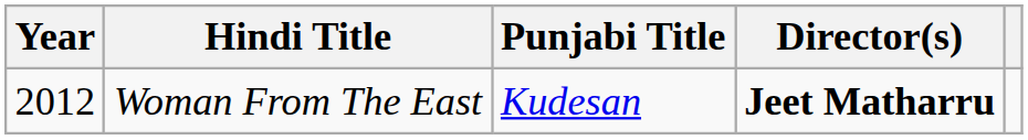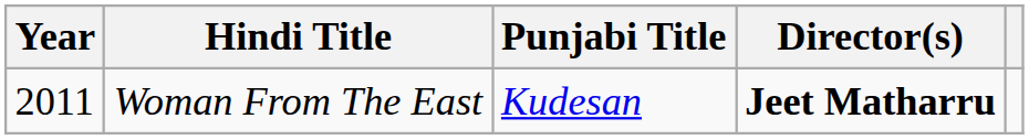Woman From The East | Year: 2012 -> 2011
